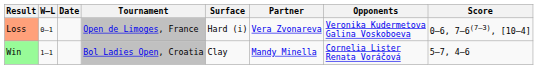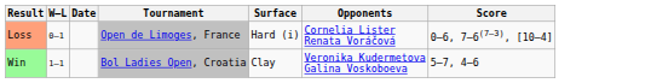- column: Partner | Vera Zvonareva | Mandy Minella
Loss | Opponents: Veronika Kudermetova Galina Voskoboeva -> Cornelia Lister Renata Voráčová
Win | Opponents: Cornelia Lister Renata Voráčová -> Veronika Kudermetova Galina Voskoboeva
